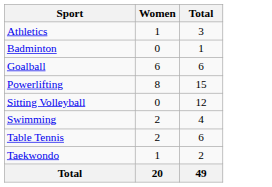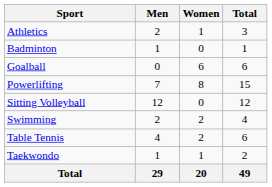+ column: Men | 2 | 1 | 0 | 7 | 12 | 2 | 4 | 1 | 29
